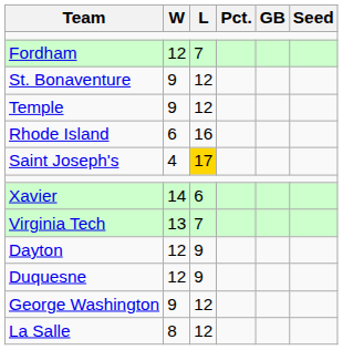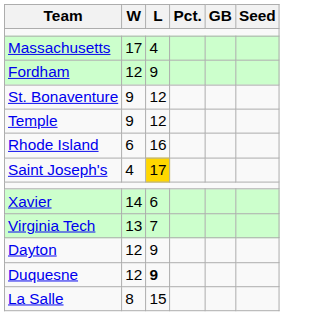+ row: Massachusetts | 17 | 4
Fordham | L: 7 -> 9
Duquesne | L: normal -> bold
- row: George Washington | 9 | 12
La Salle | L: 12 -> 15
